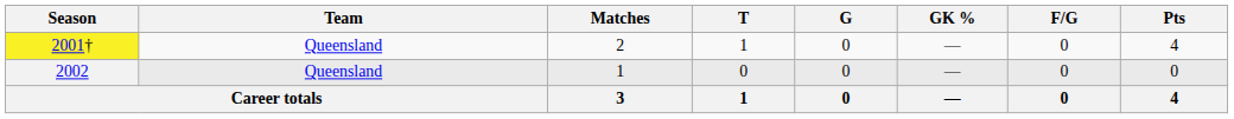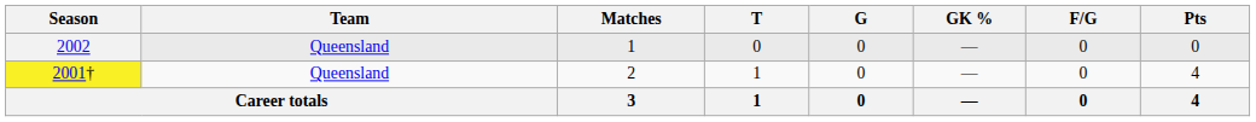rows swapped: 2001† <-> 2002
